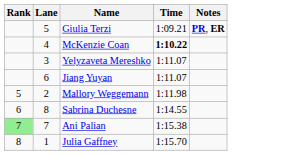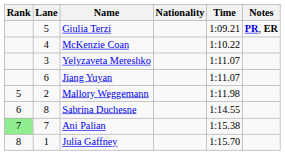+ column: Nationality
McKenzie Coan | Time: bold -> normal
